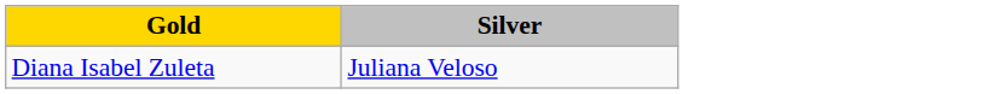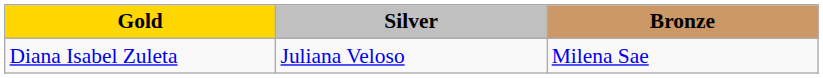+ column: Bronze | Milena Sae
